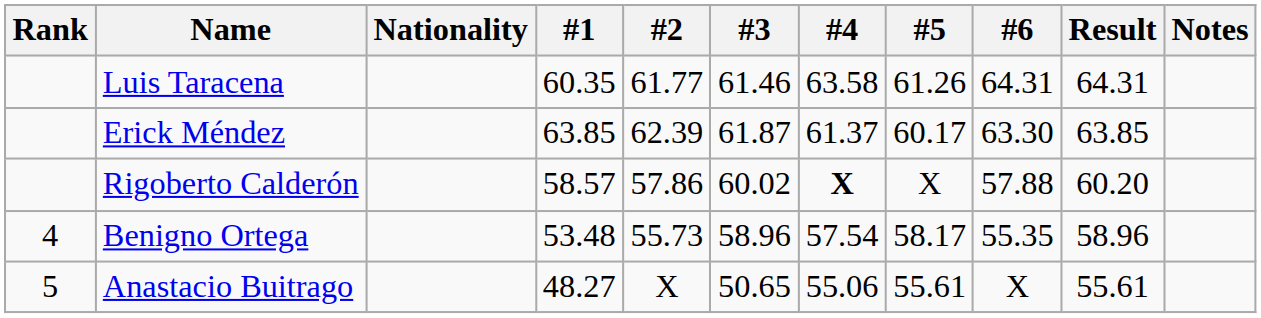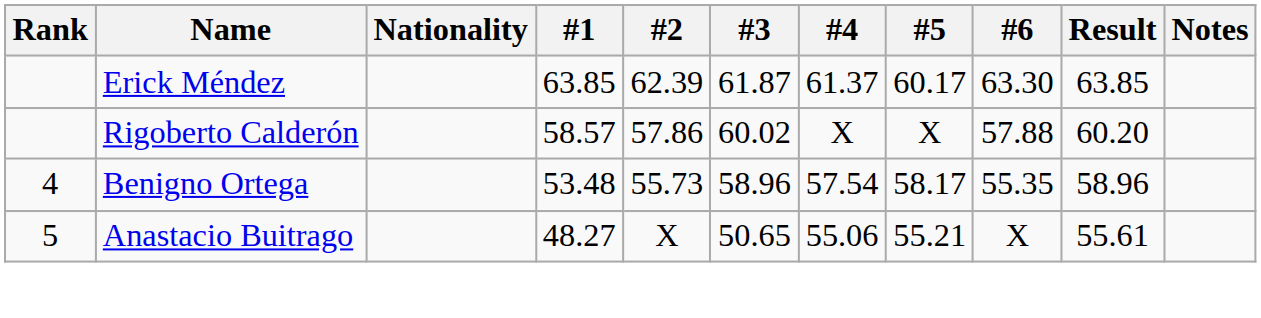- row: Luis Taracena | 60.35 | 61.77 | 61.46 | 63.58 | 61.26 | 64.31 | 64.31
Rigoberto Calderón | #4: bold -> normal
Anastacio Buitrago | #5: 55.61 -> 55.21
